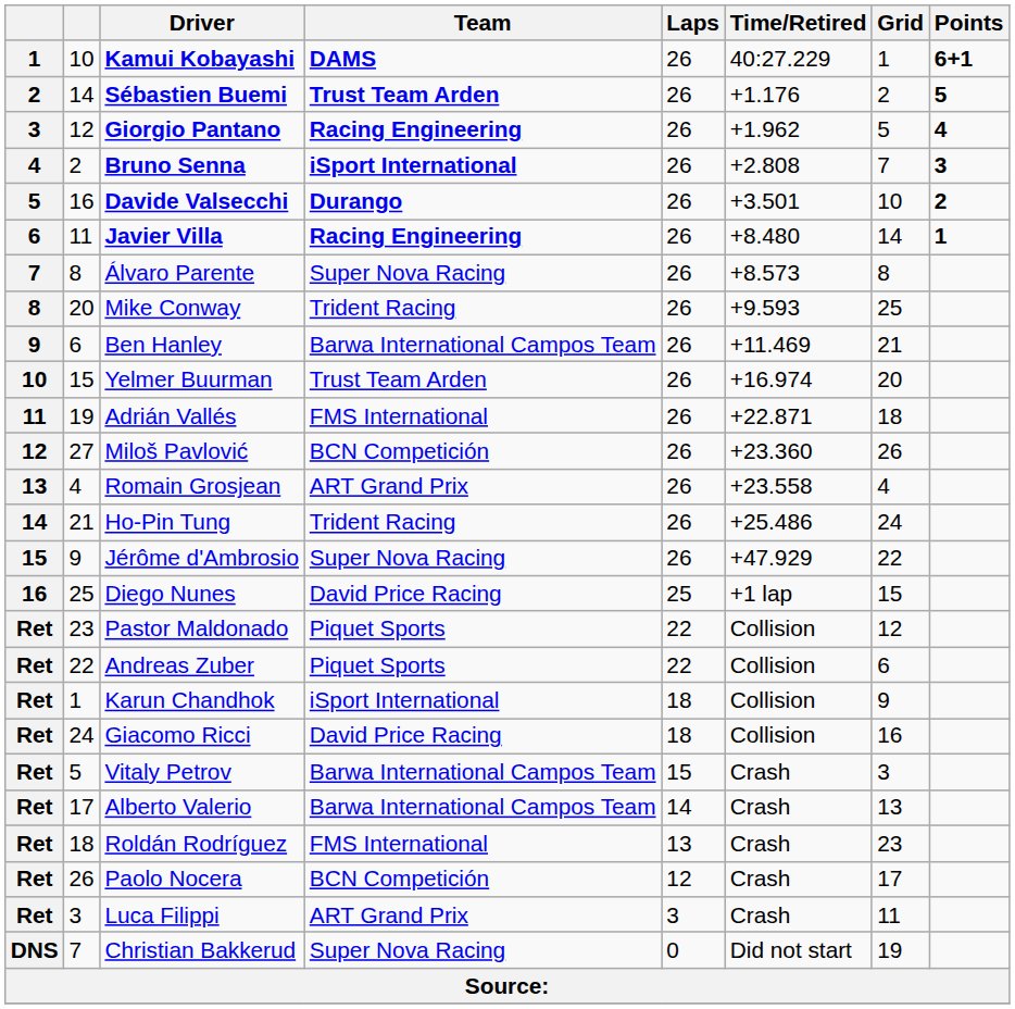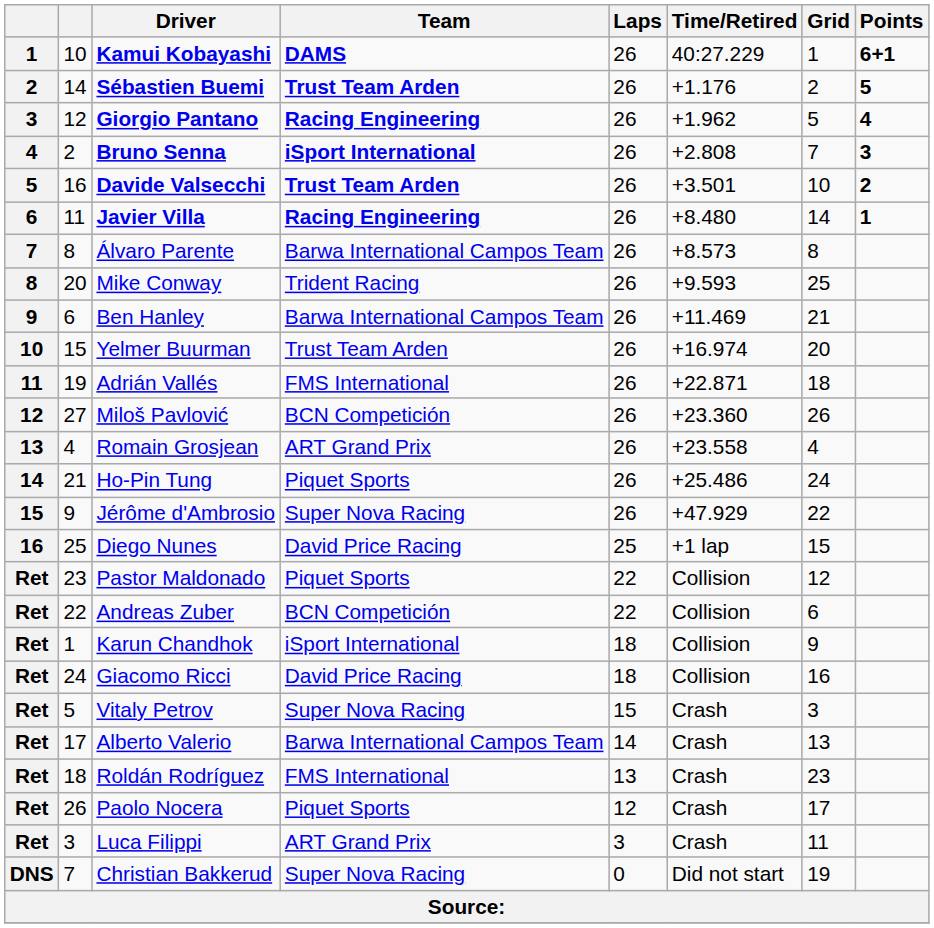Davide Valsecchi | Team: Durango -> Trust Team Arden
Álvaro Parente | Team: Super Nova Racing -> Barwa International Campos Team
Ho-Pin Tung | Team: Trident Racing -> Piquet Sports
Andreas Zuber | Team: Piquet Sports -> BCN Competición
Vitaly Petrov | Team: Barwa International Campos Team -> Super Nova Racing
Paolo Nocera | Team: BCN Competición -> Piquet Sports
